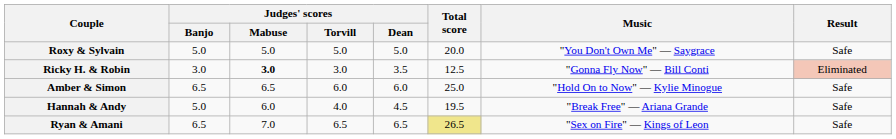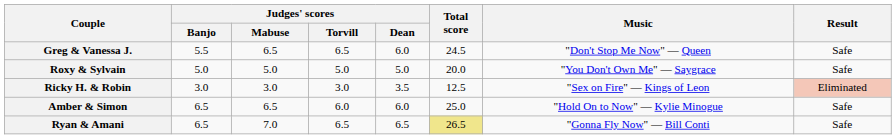+ row: Greg & Vanessa J. | 5.5 | 6.5 | 6.5 | 6.0 | 24.5 | "Don't Stop Me Now" — Queen | Safe
Ricky H. & Robin | Judges' scores / Mabuse: bold -> normal
Ricky H. & Robin | Music: "Gonna Fly Now" — Bill Conti -> "Sex on Fire" — Kings of Leon
- row: Hannah & Andy | 5.0 | 6.0 | 4.0 | 4.5 | 19.5 | "Break Free" — Ariana Grande | Safe
Ryan & Amani | Music: "Sex on Fire" — Kings of Leon -> "Gonna Fly Now" — Bill Conti
